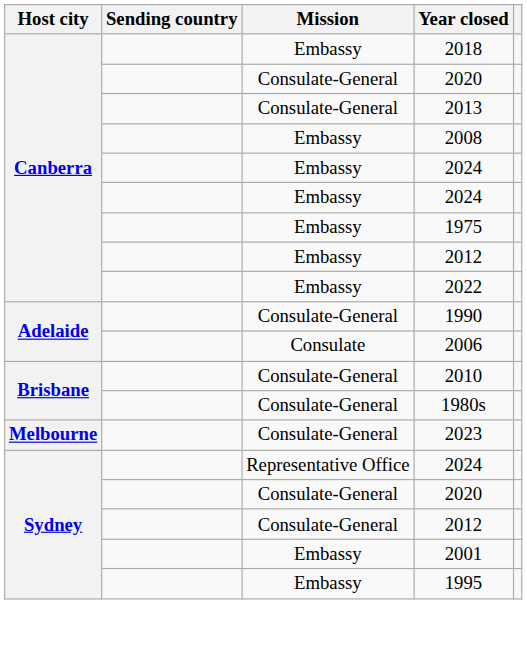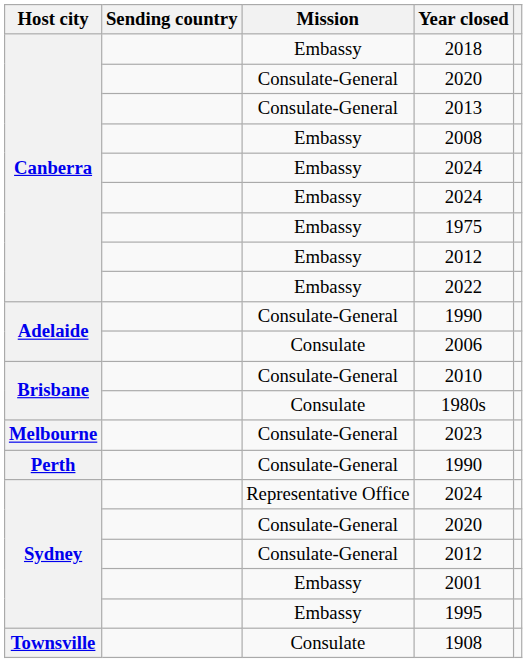1980s | Mission: Consulate-General -> Consulate
+ row: Perth | Consulate-General | 1990
+ row: Townsville | Consulate | 1908
